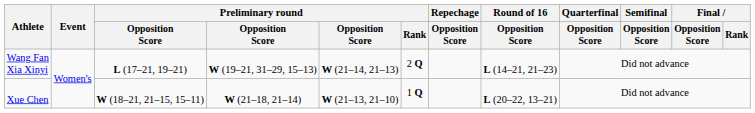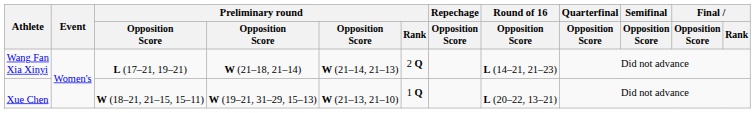Wang Fan Xia Xinyi | column 4: W (19–21, 31–29, 15–13) -> W (21–18, 21–14)
Xue Chen | column 4: W (21–18, 21–14) -> W (19–21, 31–29, 15–13)
